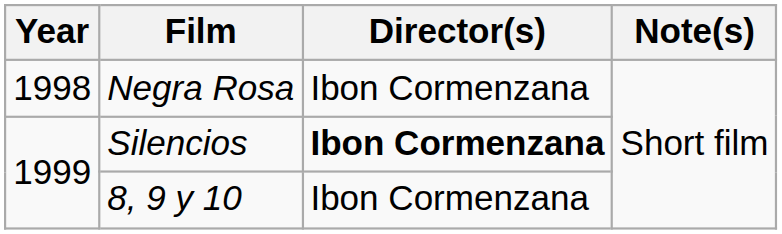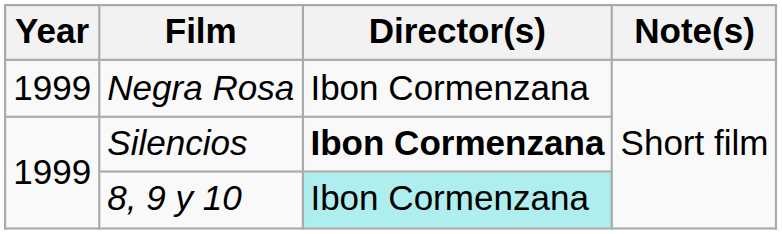Negra Rosa | Year: 1998 -> 1999
8, 9 y 10 | Director(s): no background -> paleturquoise background
